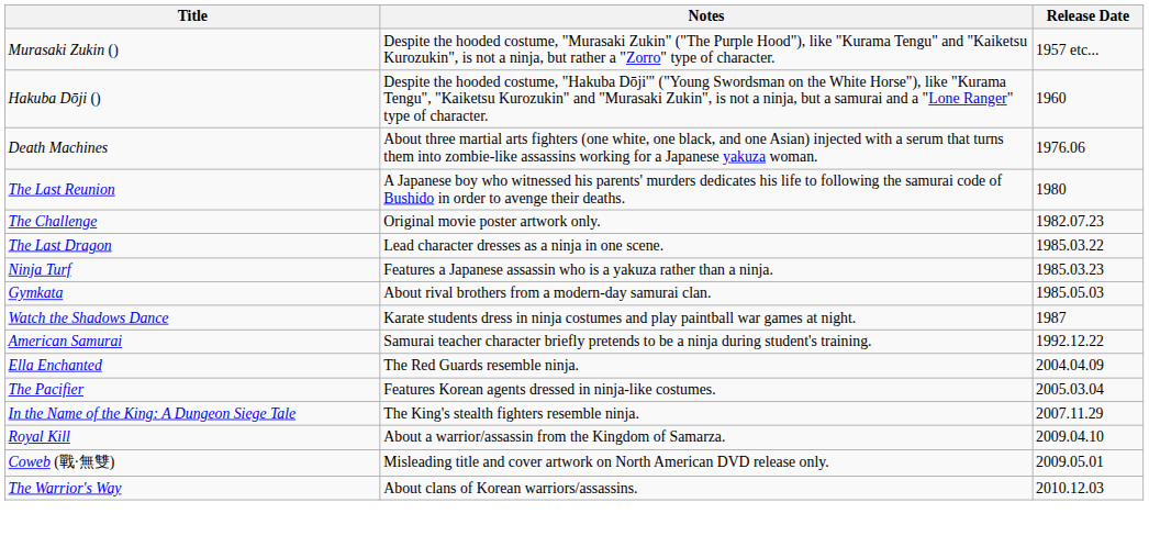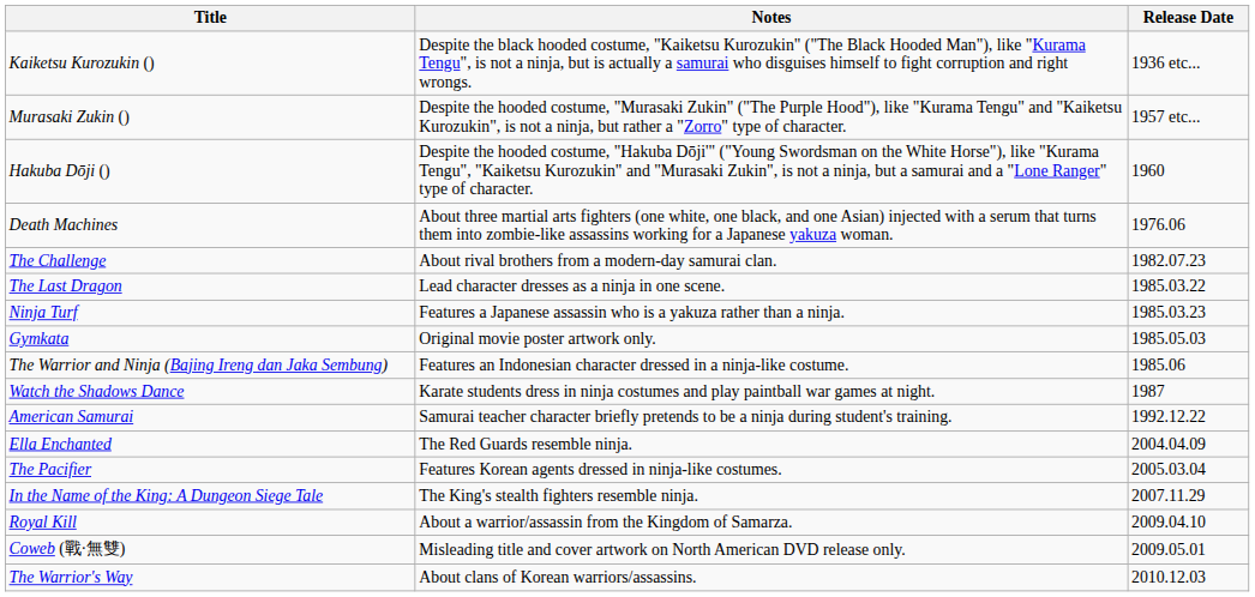+ row: Kaiketsu Kurozukin () | Despite the black hooded costume, "Kaiketsu Kurozukin" ("The Black Hooded Man"), like "Kurama Tengu", is not a ninja, but is actually a samurai who disguises himself to fight corruption and right wrongs. | 1936 etc...
- row: The Last Reunion | A Japanese boy who witnessed his parents' murders dedicates his life to following the samurai code of Bushido in order to avenge their deaths. | 1980
The Challenge | Notes: Original movie poster artwork only. -> About rival brothers from a modern-day samurai clan.
Gymkata | Notes: About rival brothers from a modern-day samurai clan. -> Original movie poster artwork only.
+ row: The Warrior and Ninja (Bajing Ireng dan Jaka Sembung) | Features an Indonesian character dressed in a ninja-like costume. | 1985.06
